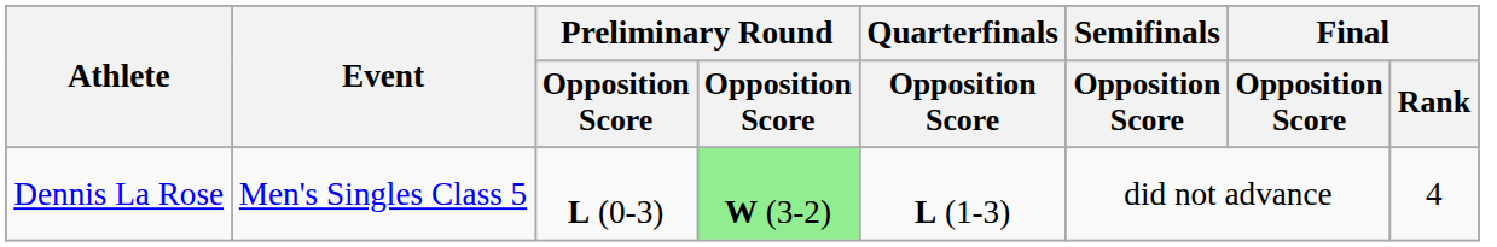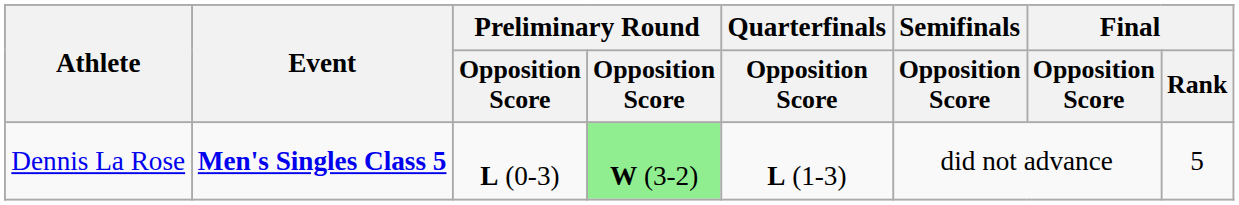Dennis La Rose | Event: normal -> bold
Dennis La Rose | Final / Rank: 4 -> 5
